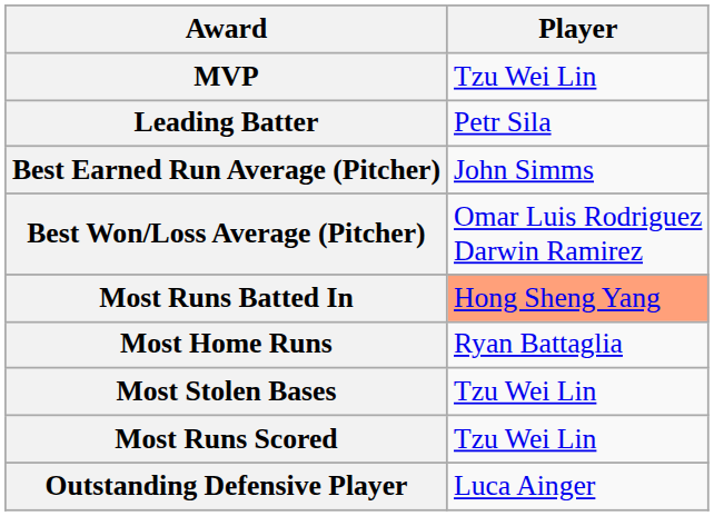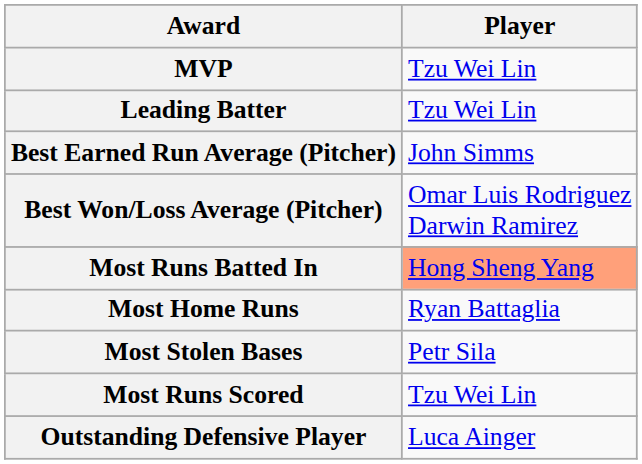Leading Batter | Player: Petr Sila -> Tzu Wei Lin
Most Stolen Bases | Player: Tzu Wei Lin -> Petr Sila
